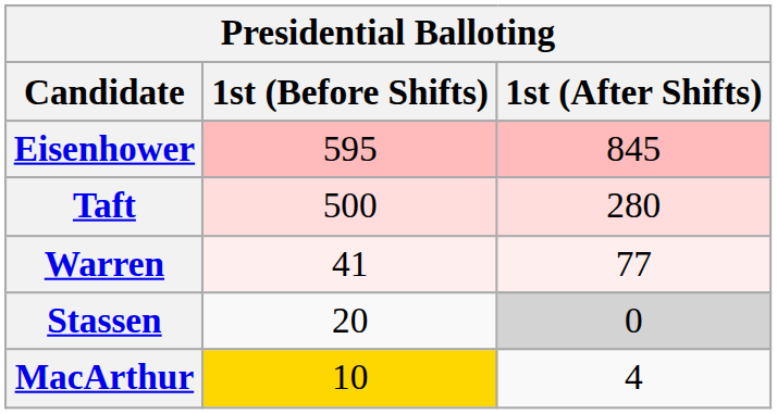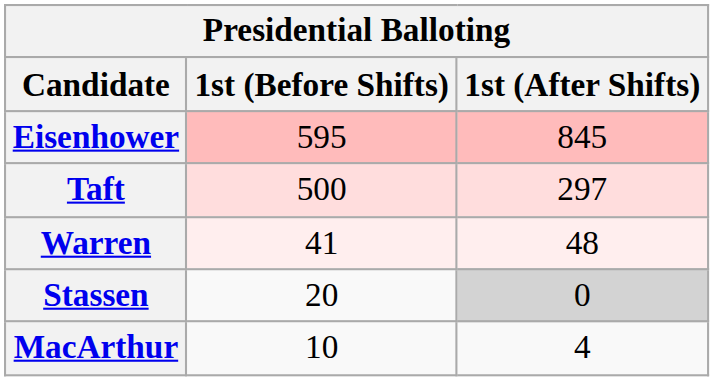Taft | 1st (After Shifts): 280 -> 297
Warren | 1st (After Shifts): 77 -> 48
MacArthur | 1st (Before Shifts): gold background -> no background
